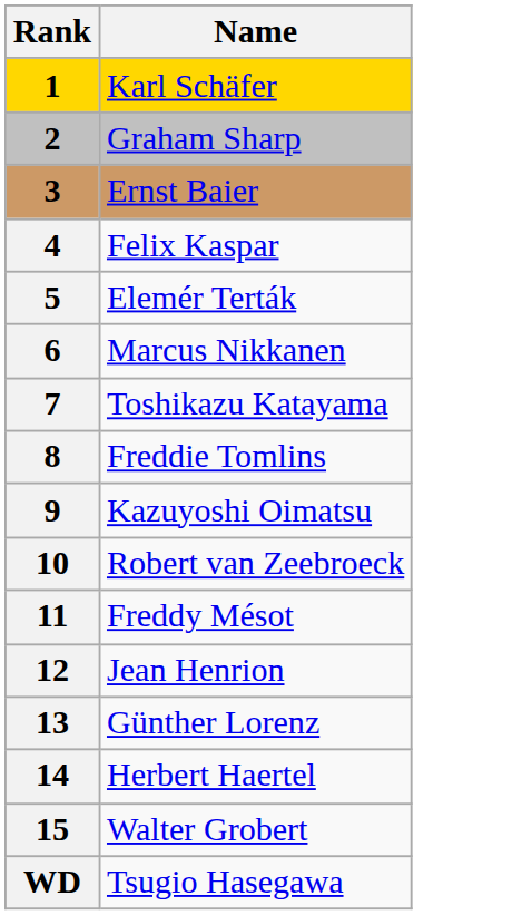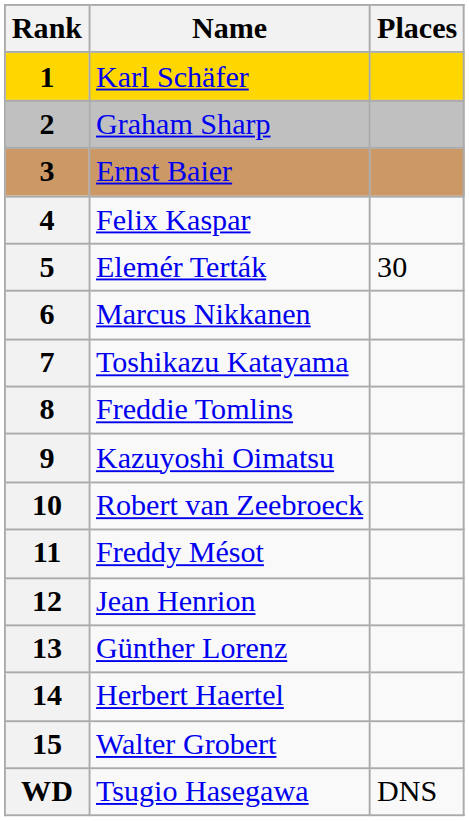+ column: Places | 30 | DNS
